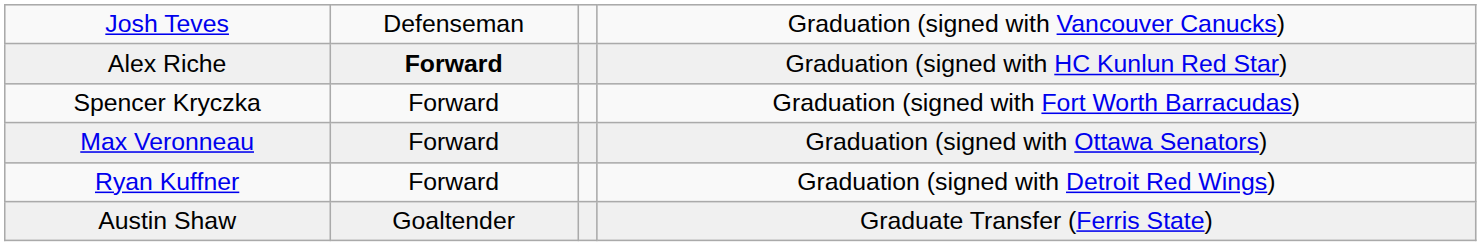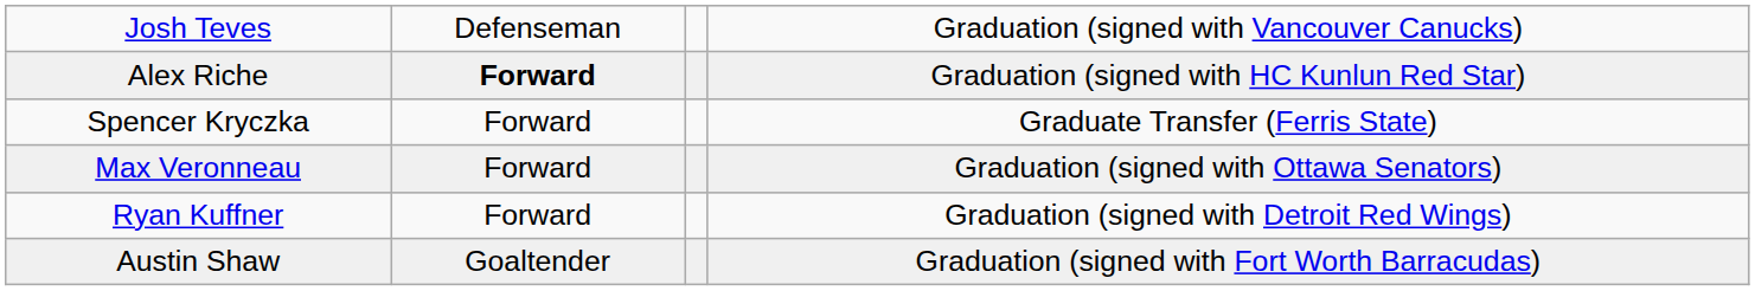Spencer Kryczka | column 4: Graduation (signed with Fort Worth Barracudas) -> Graduate Transfer (Ferris State)
Austin Shaw | column 4: Graduate Transfer (Ferris State) -> Graduation (signed with Fort Worth Barracudas)
